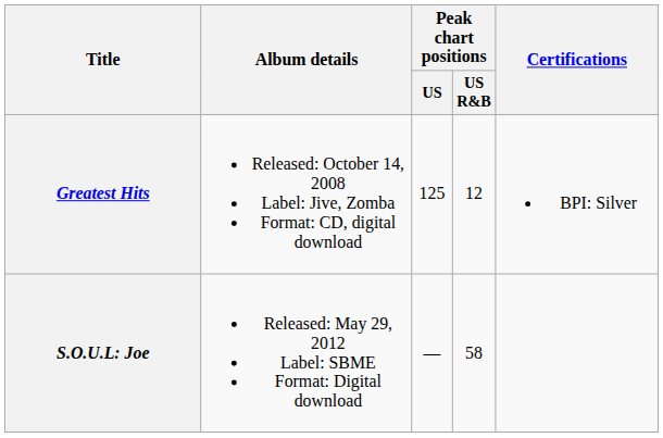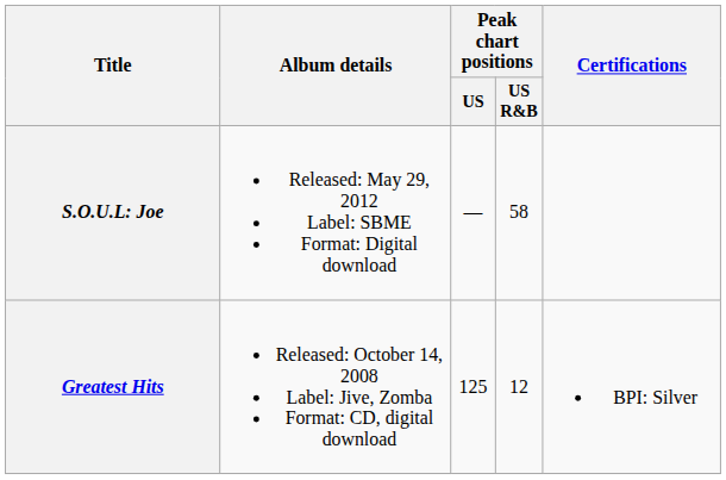rows swapped: Greatest Hits <-> S.O.U.L: Joe
